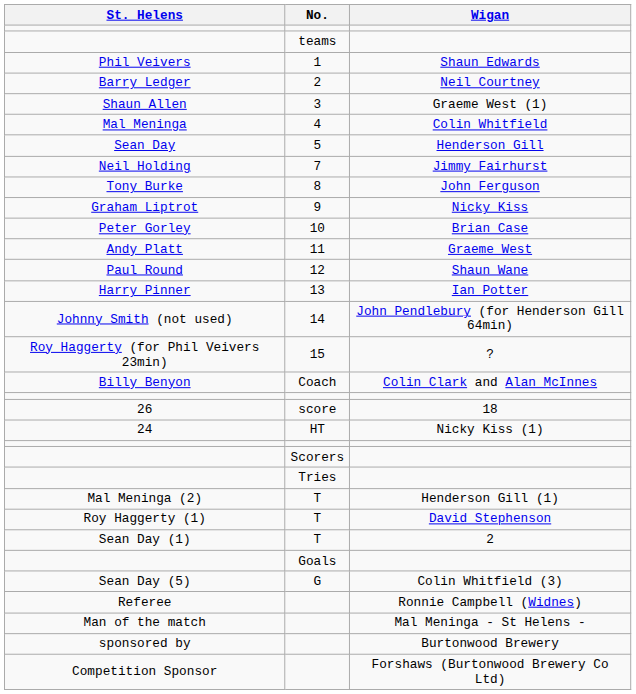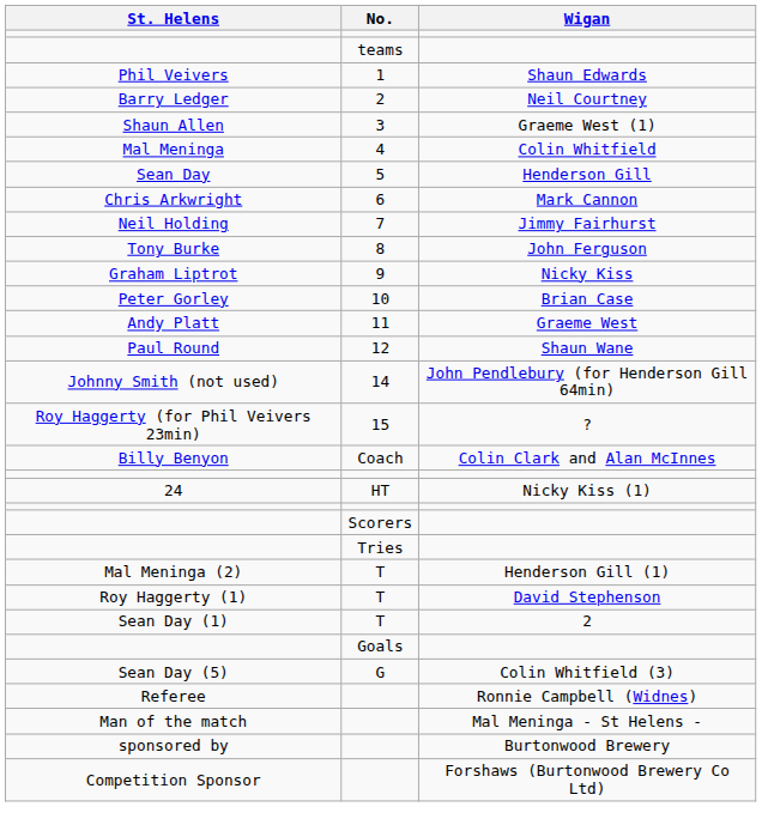+ row: Chris Arkwright | 6 | Mark Cannon
- row: Harry Pinner | 13 | Ian Potter
- row: 26 | score | 18
